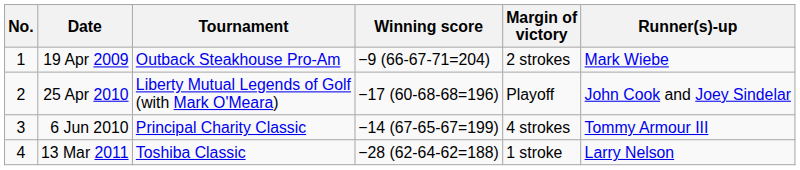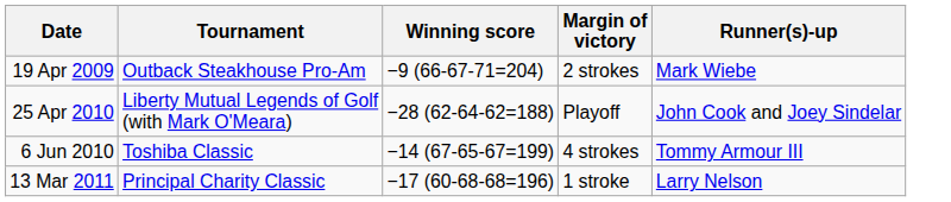- column: No. | 1 | 2 | 3 | 4
25 Apr 2010 | Winning score: −17 (60-68-68=196) -> −28 (62-64-62=188)
6 Jun 2010 | Tournament: Principal Charity Classic -> Toshiba Classic
13 Mar 2011 | Tournament: Toshiba Classic -> Principal Charity Classic
13 Mar 2011 | Winning score: −28 (62-64-62=188) -> −17 (60-68-68=196)
